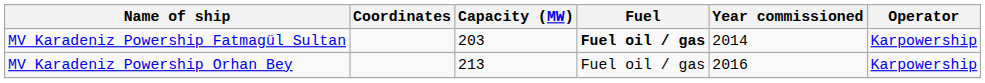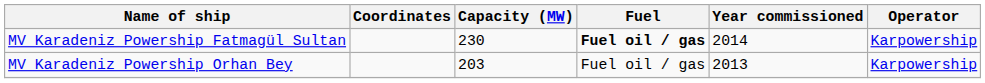MV Karadeniz Powership Fatmagül Sultan | Capacity (MW): 203 -> 230
MV Karadeniz Powership Orhan Bey | Capacity (MW): 213 -> 203
MV Karadeniz Powership Orhan Bey | Year commissioned: 2016 -> 2013
